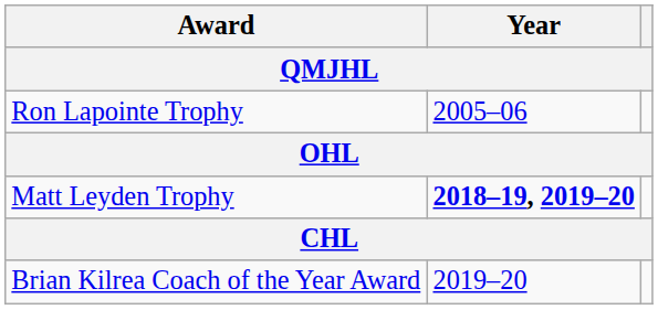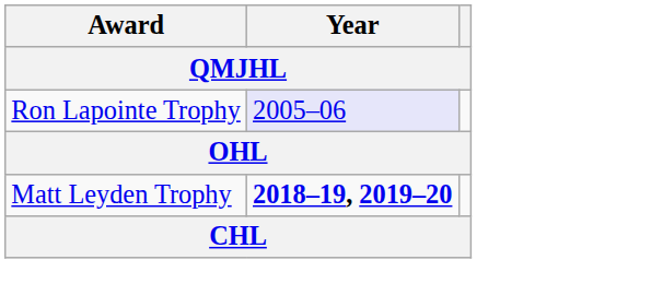Ron Lapointe Trophy | Year: no background -> lavender background
- row: Brian Kilrea Coach of the Year Award | 2019–20
